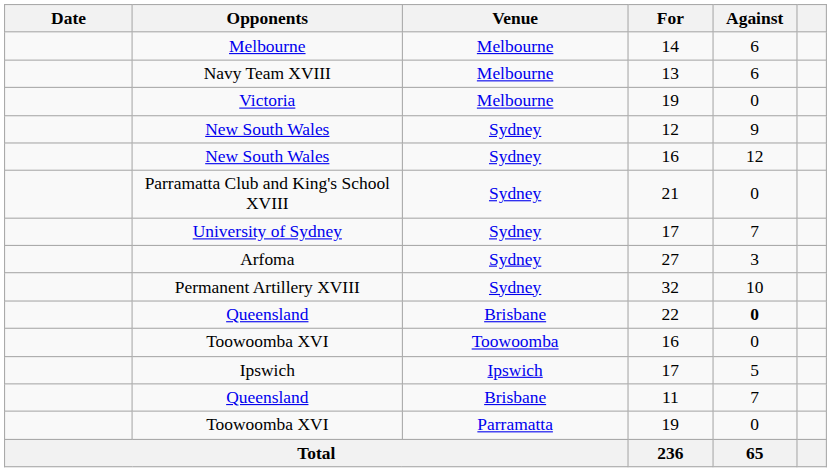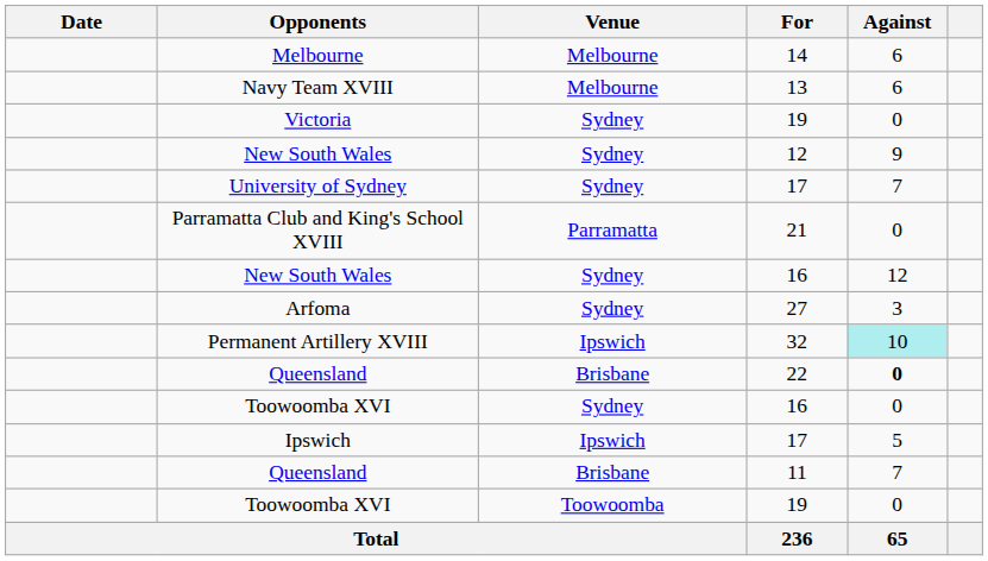Victoria | Venue: Melbourne -> Sydney
rows swapped: University of Sydney <-> New South Wales / 16
Parramatta Club and King's School XVIII | Venue: Sydney -> Parramatta
Permanent Artillery XVIII | Venue: Sydney -> Ipswich
Permanent Artillery XVIII | Against: no background -> paleturquoise background
Toowoomba XVI / 16 | Venue: Toowoomba -> Sydney
Toowoomba XVI / 19 | Venue: Parramatta -> Toowoomba
